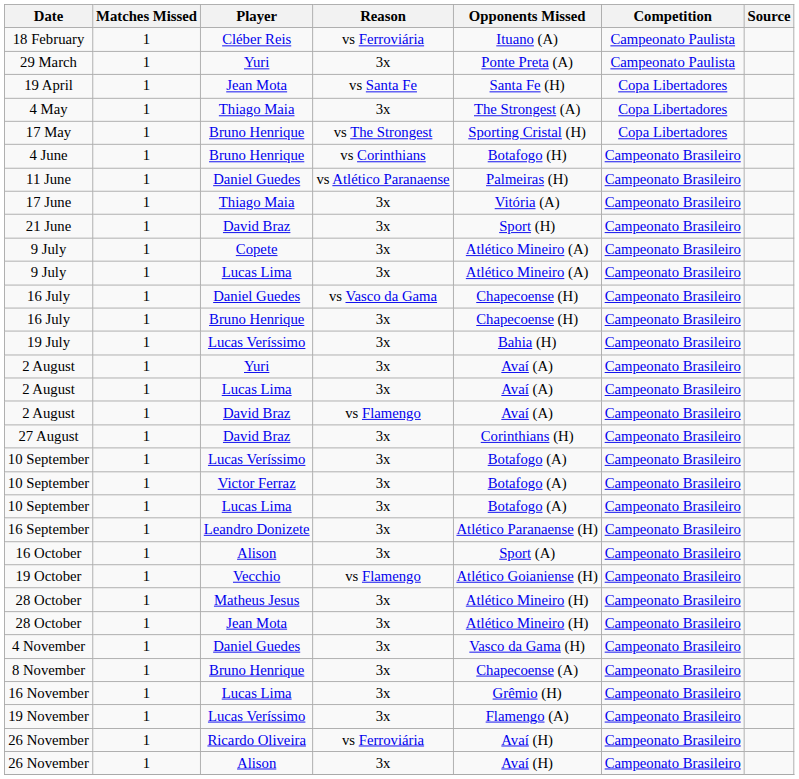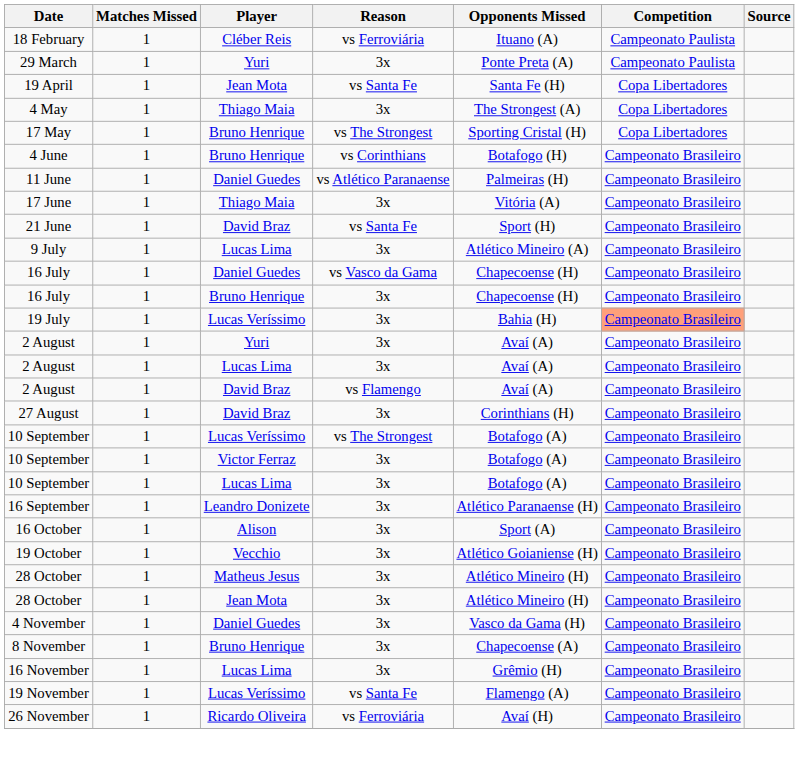21 June | Reason: 3x -> vs Santa Fe
- row: 9 July | 1 | Copete | 3x | Atlético Mineiro (A) | Campeonato Brasileiro
19 July | Competition: no background -> lightsalmon background
10 September / Lucas Veríssimo | Reason: 3x -> vs The Strongest
19 October | Reason: vs Flamengo -> 3x
19 November | Reason: 3x -> vs Santa Fe
- row: 26 November | 1 | Alison | 3x | Avaí (H) | Campeonato Brasileiro
